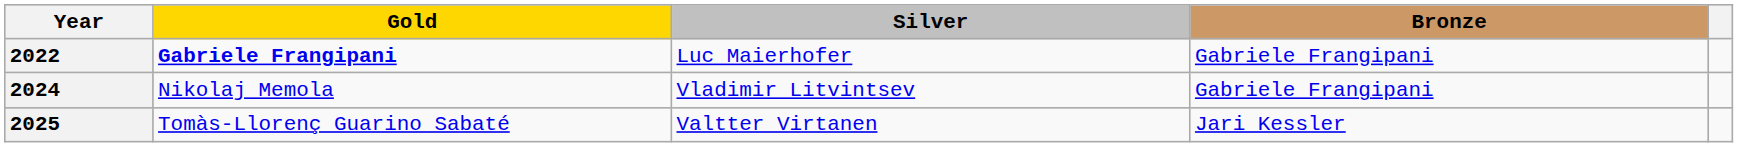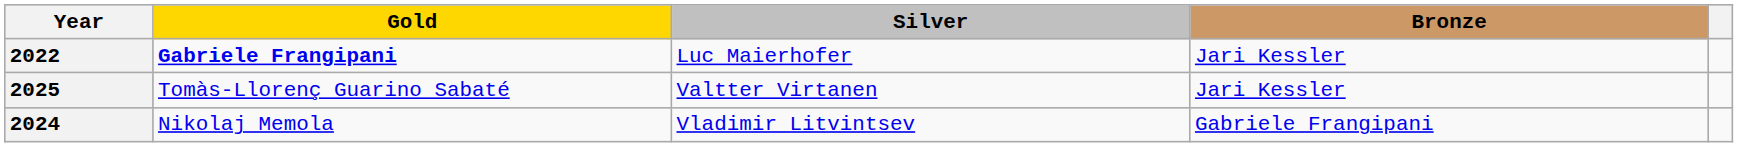2022 | Bronze: Gabriele Frangipani -> Jari Kessler
rows swapped: 2024 <-> 2025
